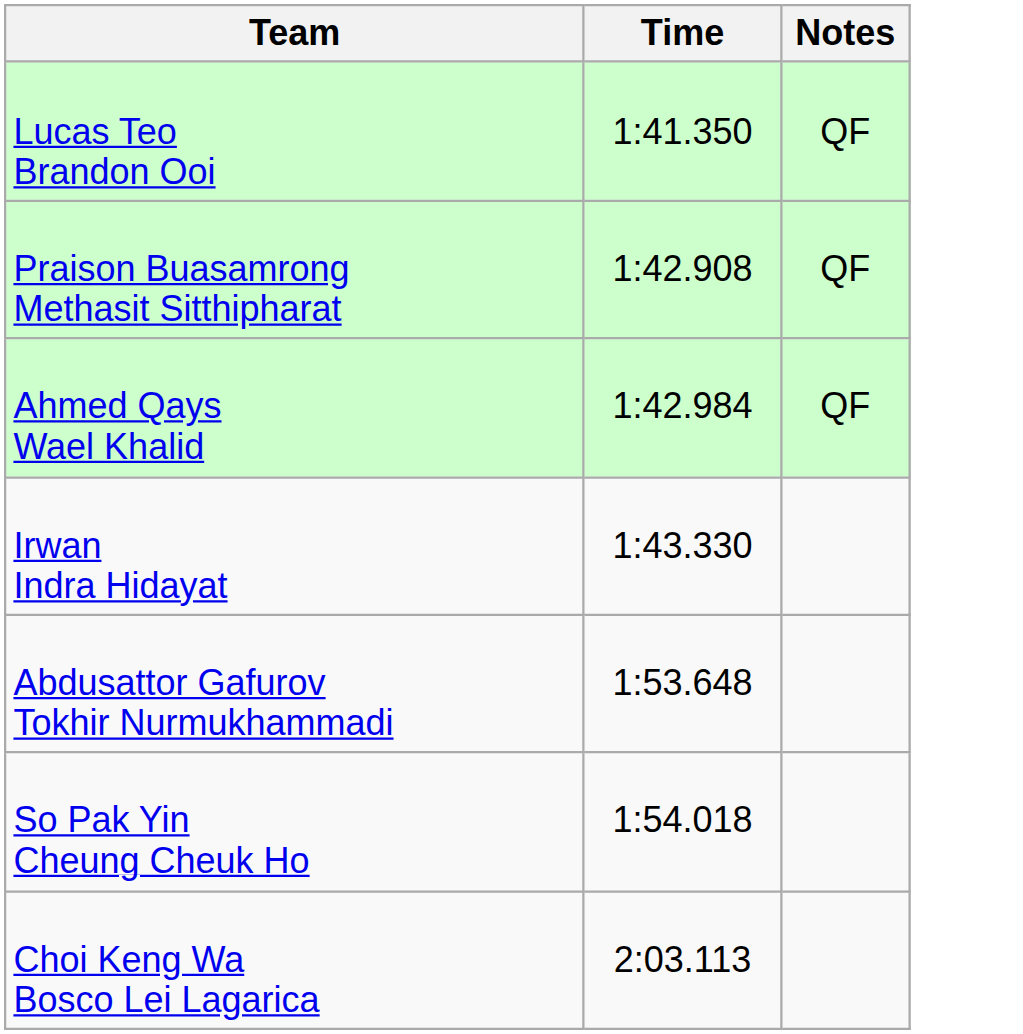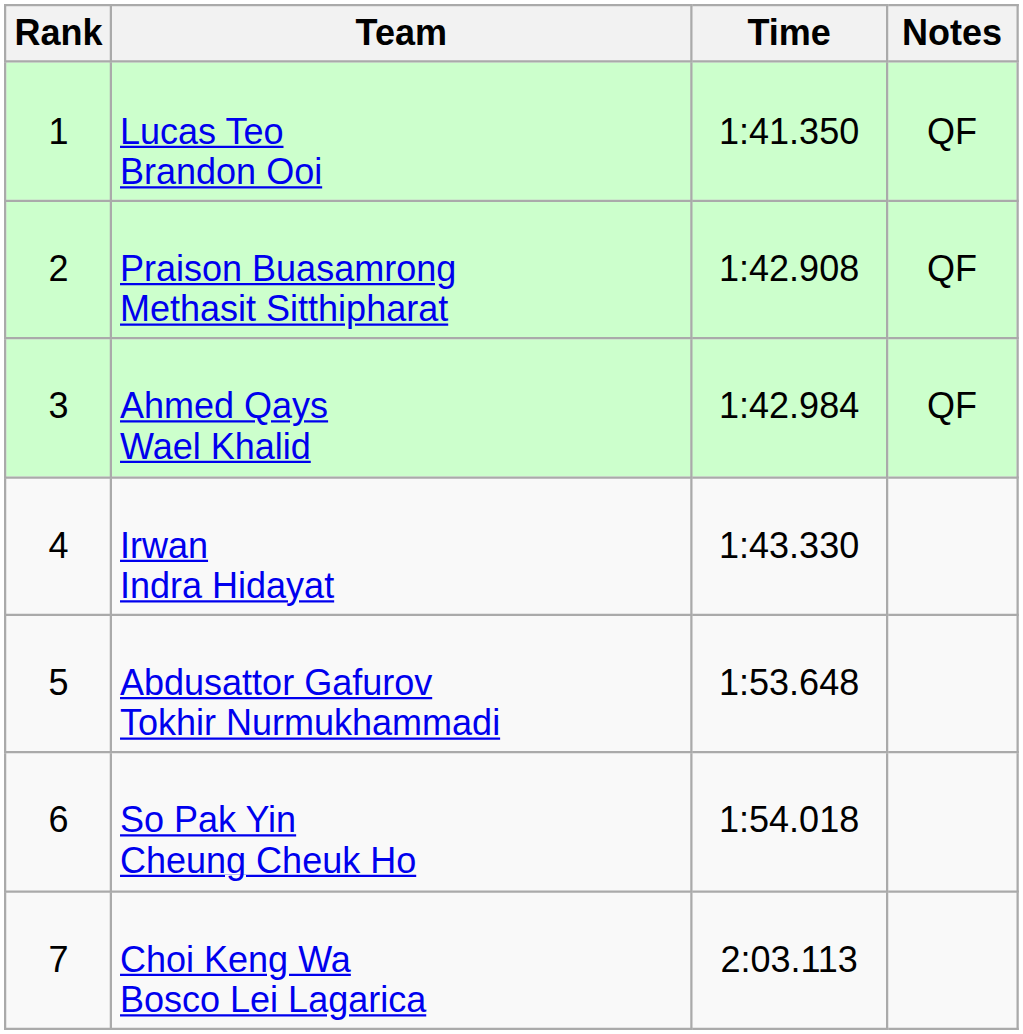+ column: Rank | 1 | 2 | 3 | 4 | 5 | 6 | 7
